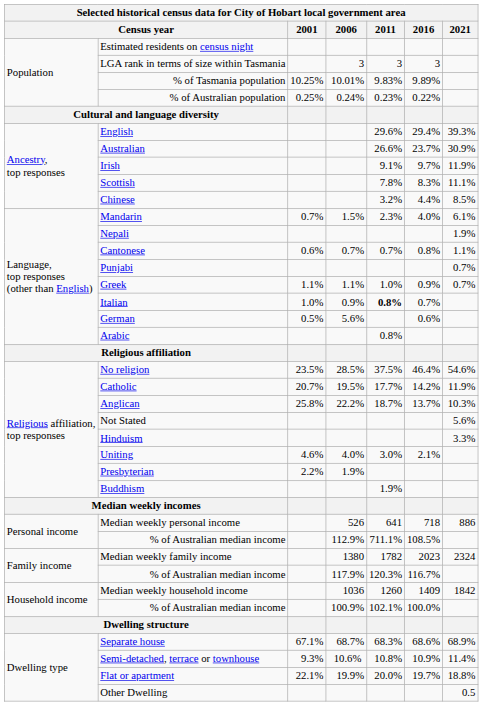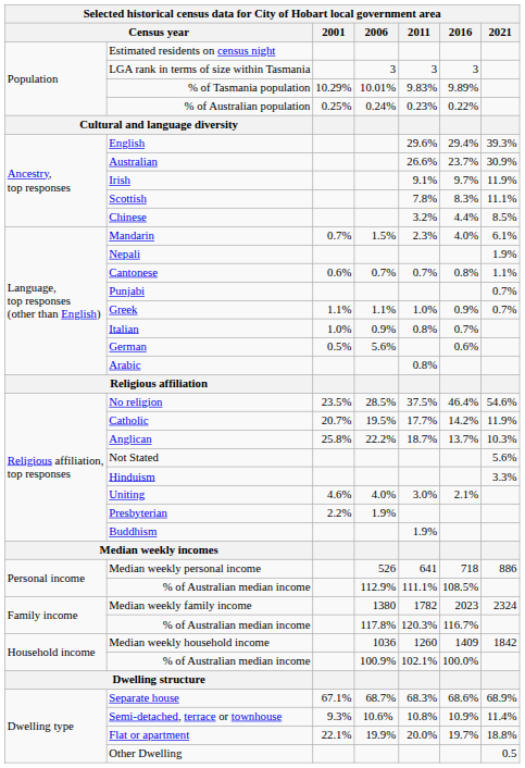% of Tasmania population | 2001: 10.25% -> 10.29%
Italian | 2011: bold -> normal
Personal income / % of Australian median income | 2011: 711.1% -> 111.1%
Family income / % of Australian median income | 2006: 117.9% -> 117.8%
